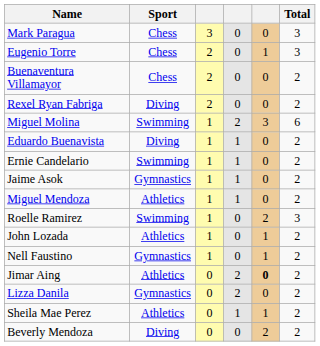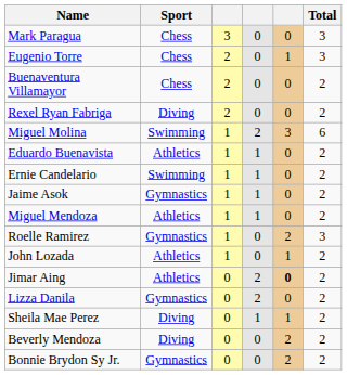Eduardo Buenavista | Sport: Diving -> Athletics
Roelle Ramirez | Sport: Swimming -> Gymnastics
- row: Nell Faustino | Gymnastics | 1 | 0 | 1 | 2
Sheila Mae Perez | Sport: Athletics -> Diving
+ row: Bonnie Brydon Sy Jr. | Gymnastics | 0 | 0 | 2 | 2
